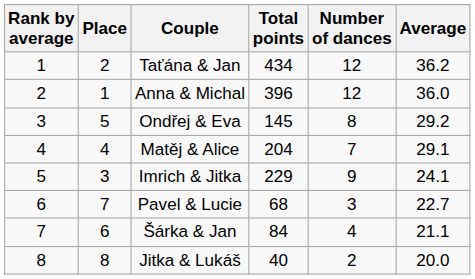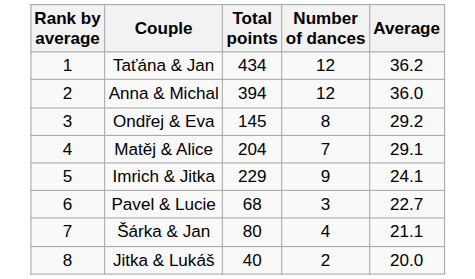- column: Place | 2 | 1 | 5 | 4 | 3 | 7 | 6 | 8
Anna & Michal | Total points: 396 -> 394
Šárka & Jan | Total points: 84 -> 80
